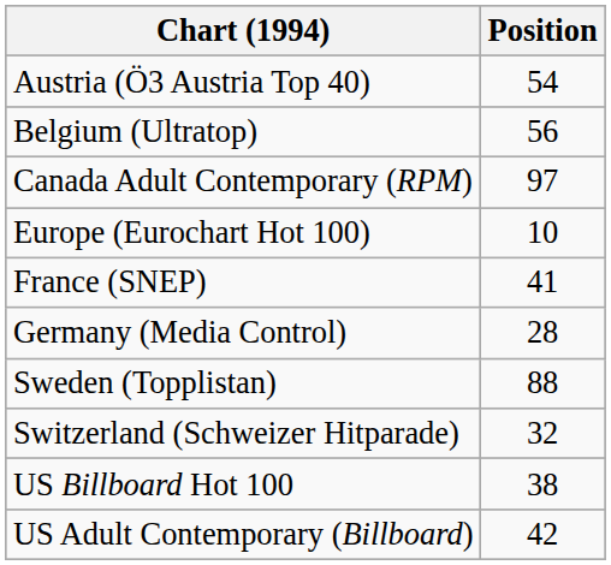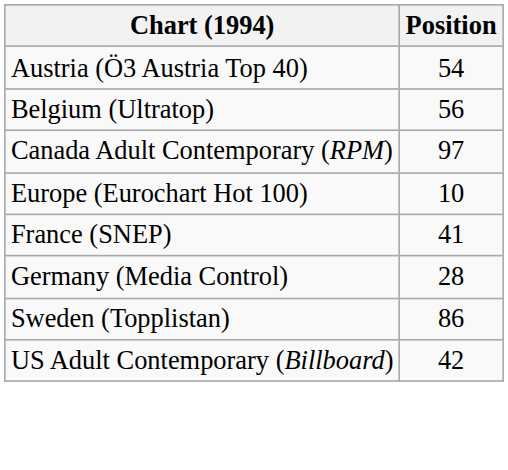Sweden (Topplistan) | Position: 88 -> 86
- row: Switzerland (Schweizer Hitparade) | 32
- row: US Billboard Hot 100 | 38
